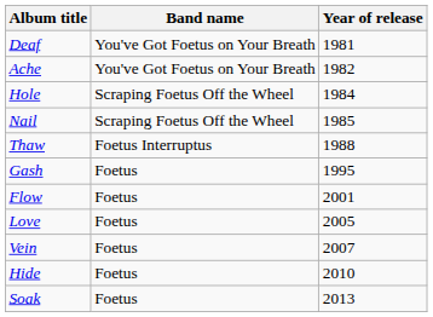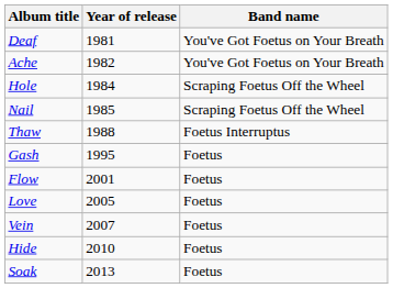columns swapped: Year of release <-> Band name
